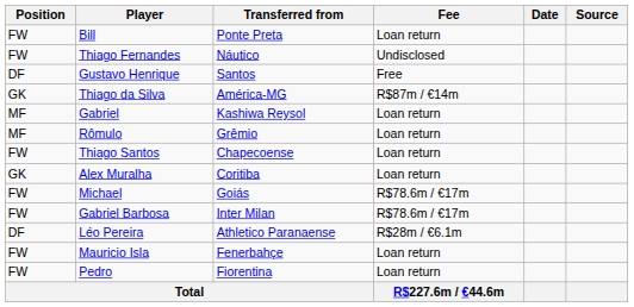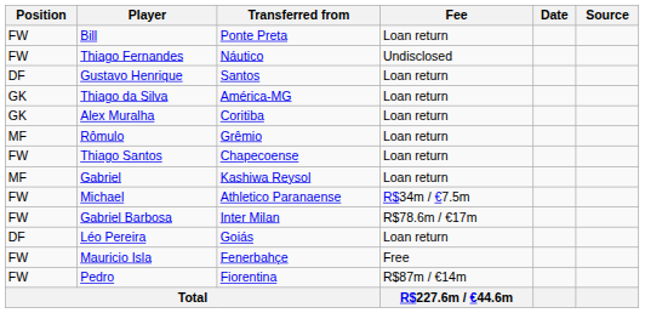Gustavo Henrique | Fee: Free -> Loan return
Thiago da Silva | Fee: R$87m / €14m -> Loan return
rows swapped: Alex Muralha <-> Gabriel
Michael | Transferred from: Goiás -> Athletico Paranaense
Michael | Fee: R$78.6m / €17m -> R$34m / €7.5m
Léo Pereira | Transferred from: Athletico Paranaense -> Goiás
Léo Pereira | Fee: R$28m / €6.1m -> Loan return
Mauricio Isla | Fee: Loan return -> Free
Pedro | Fee: Loan return -> R$87m / €14m
